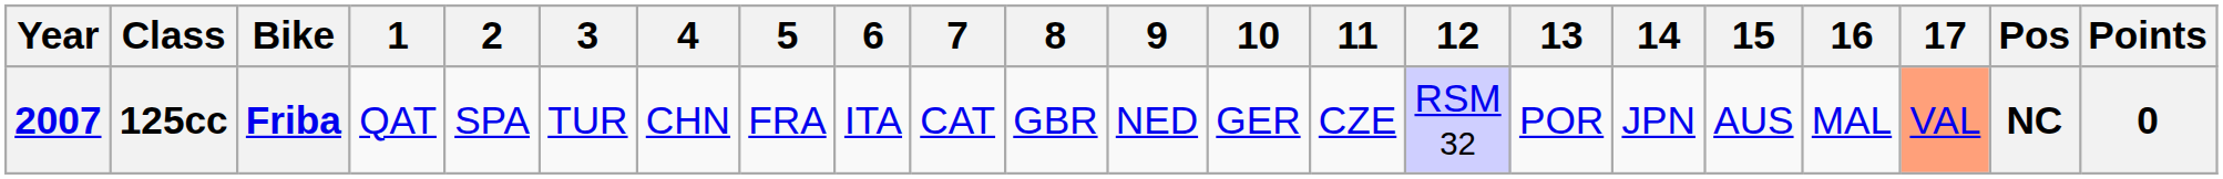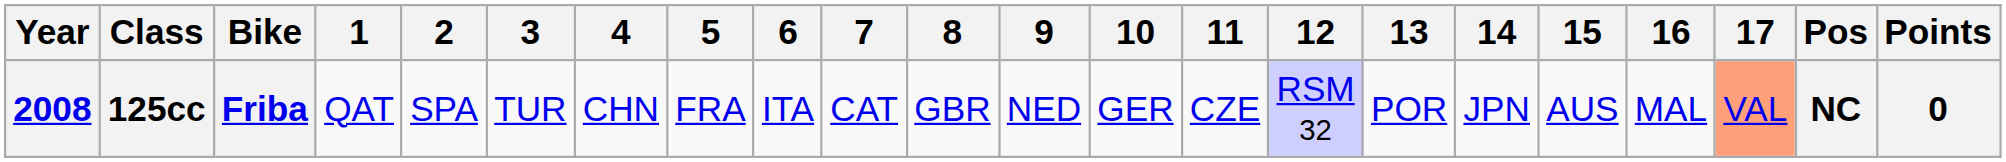125cc | Year: 2007 -> 2008
